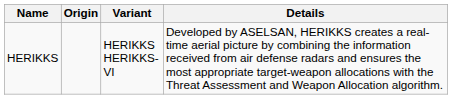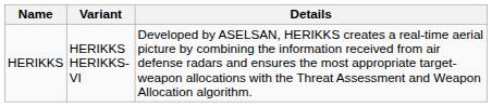- column: Origin
